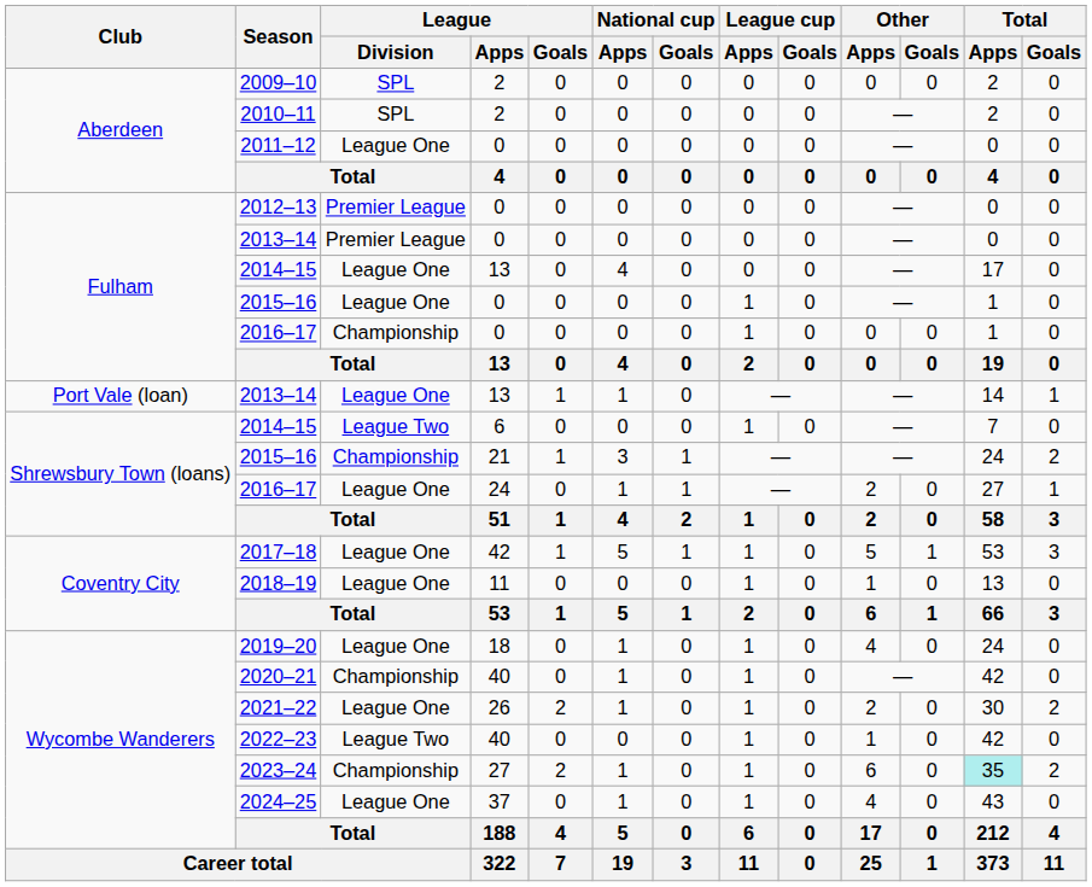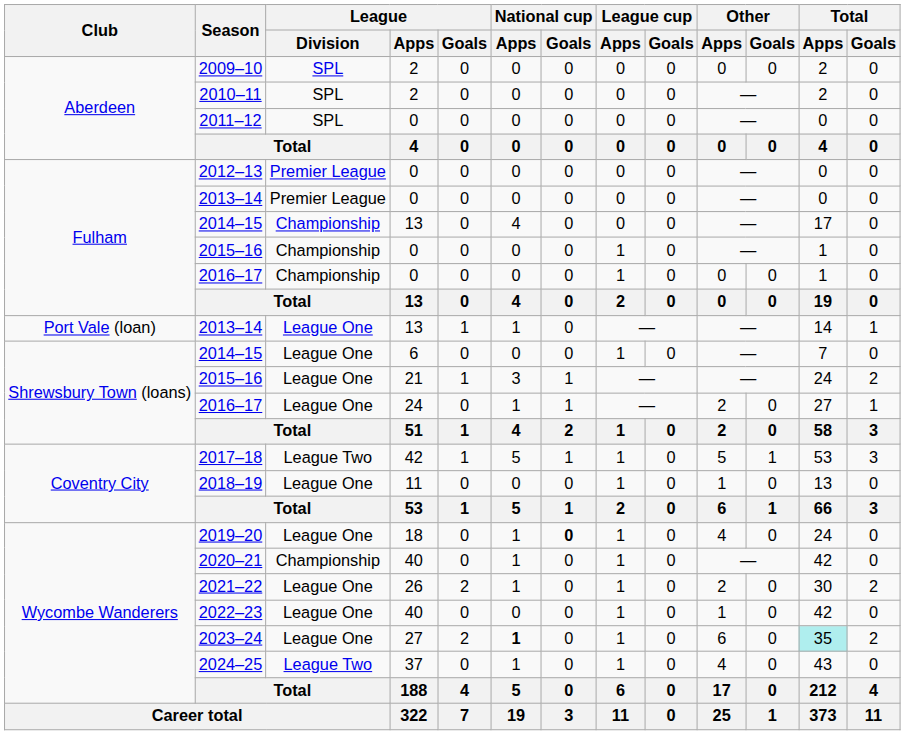2011–12 | League / Division: League One -> SPL
2014–15 / 13 | League / Division: League One -> Championship
2015–16 / 0 | League / Division: League One -> Championship
2014–15 / 6 | League / Division: League Two -> League One
2015–16 / 21 | League / Division: Championship -> League One
2017–18 | League / Division: League One -> League Two
2019–20 | National cup / Goals: normal -> bold
2022–23 | League / Division: League Two -> League One
2023–24 | League / Division: Championship -> League One
2023–24 | National cup / Apps: normal -> bold
2024–25 | League / Division: League One -> League Two
